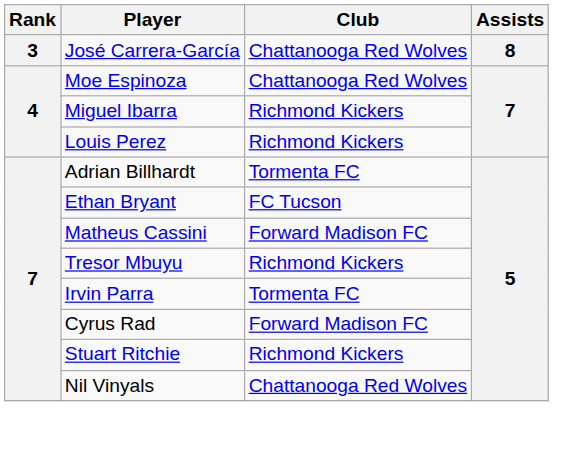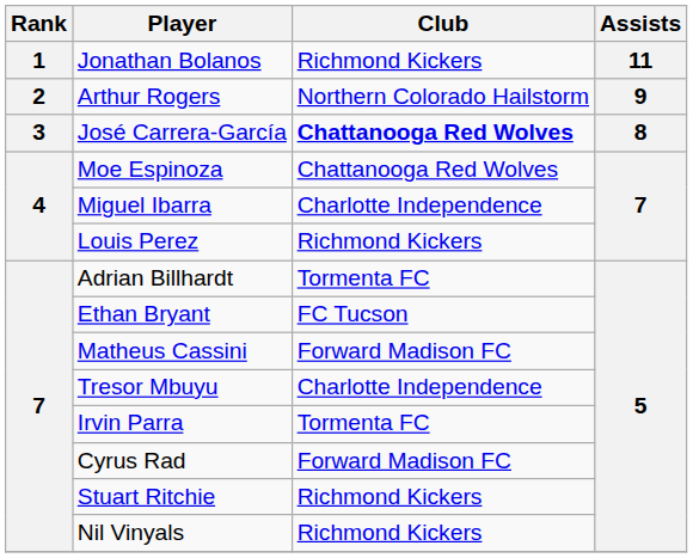+ row: 1 | Jonathan Bolanos | Richmond Kickers | 11
+ row: 2 | Arthur Rogers | Northern Colorado Hailstorm | 9
José Carrera-García | Club: normal -> bold
Miguel Ibarra | Club: Richmond Kickers -> Charlotte Independence
Tresor Mbuyu | Club: Richmond Kickers -> Charlotte Independence
Nil Vinyals | Club: Chattanooga Red Wolves -> Richmond Kickers
